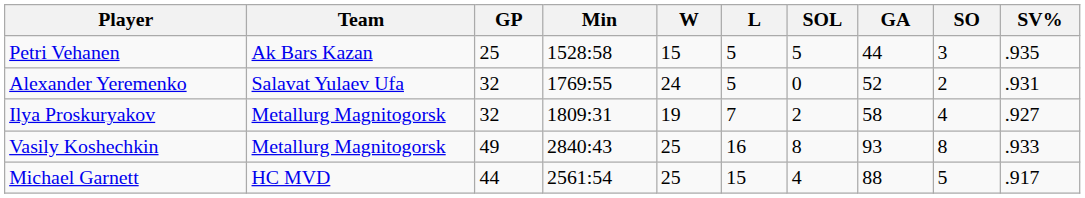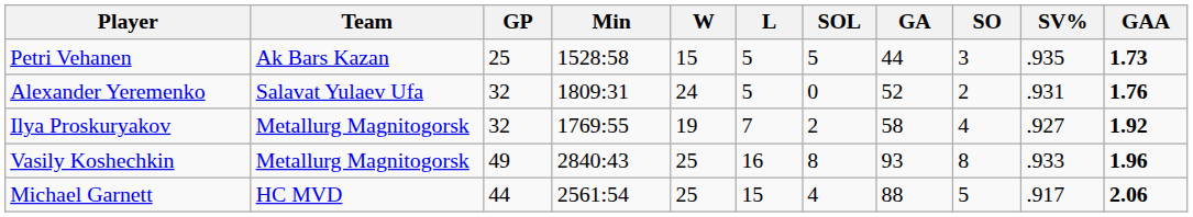+ column: GAA | 1.73 | 1.76 | 1.92 | 1.96 | 2.06
Alexander Yeremenko | Min: 1769:55 -> 1809:31
Ilya Proskuryakov | Min: 1809:31 -> 1769:55
